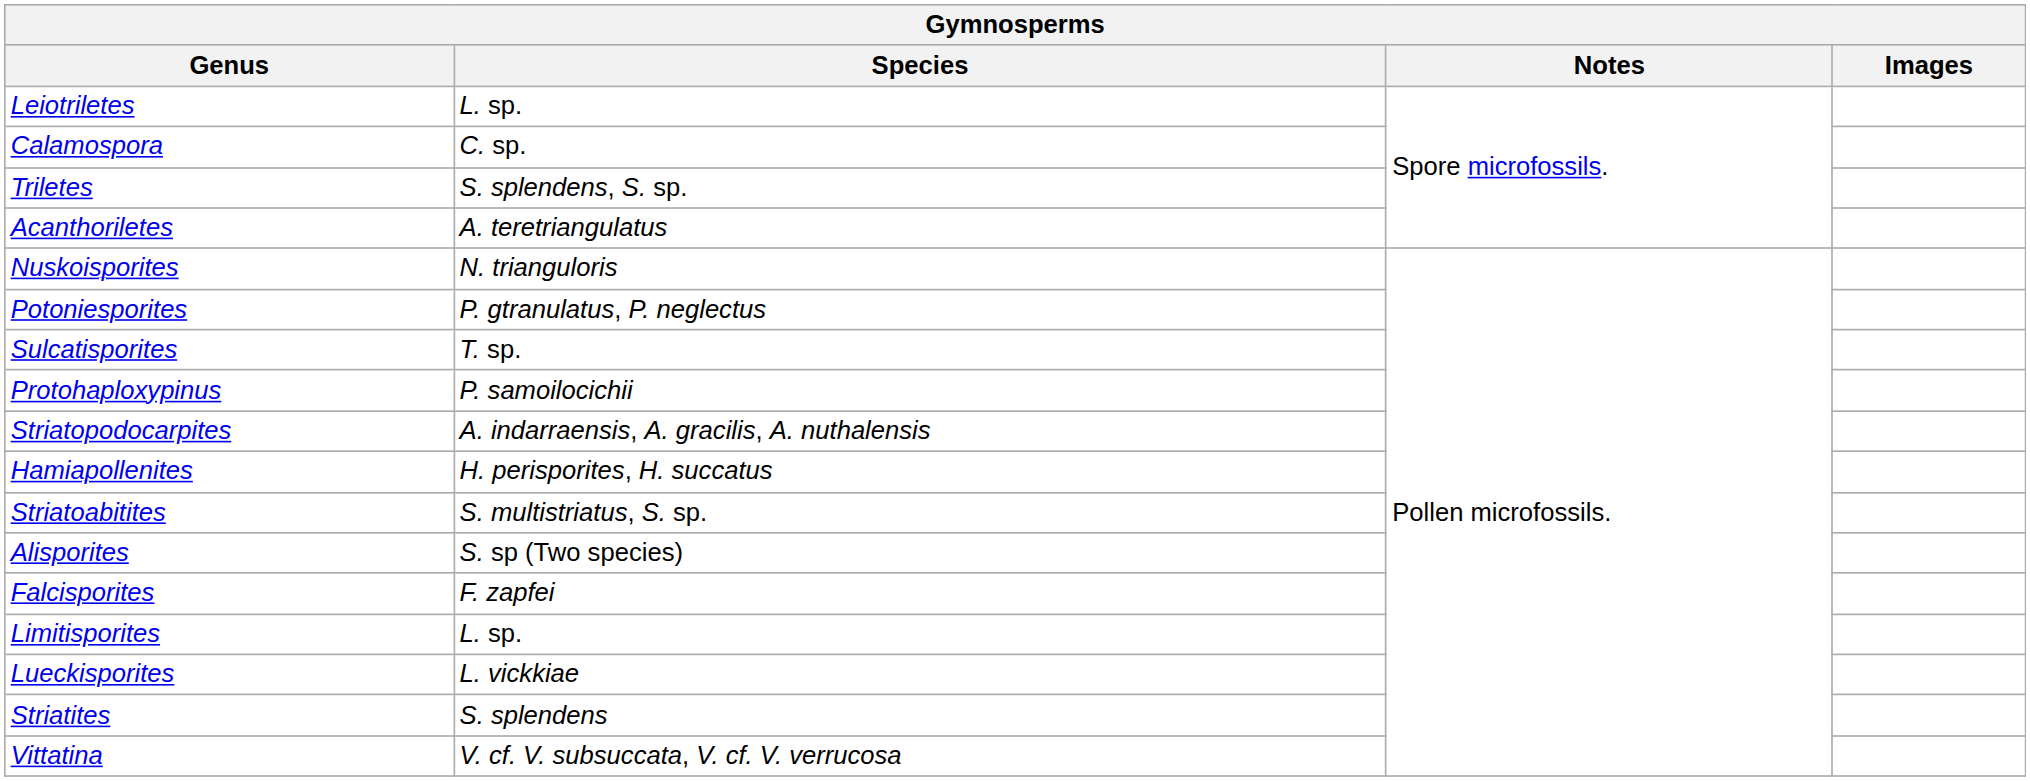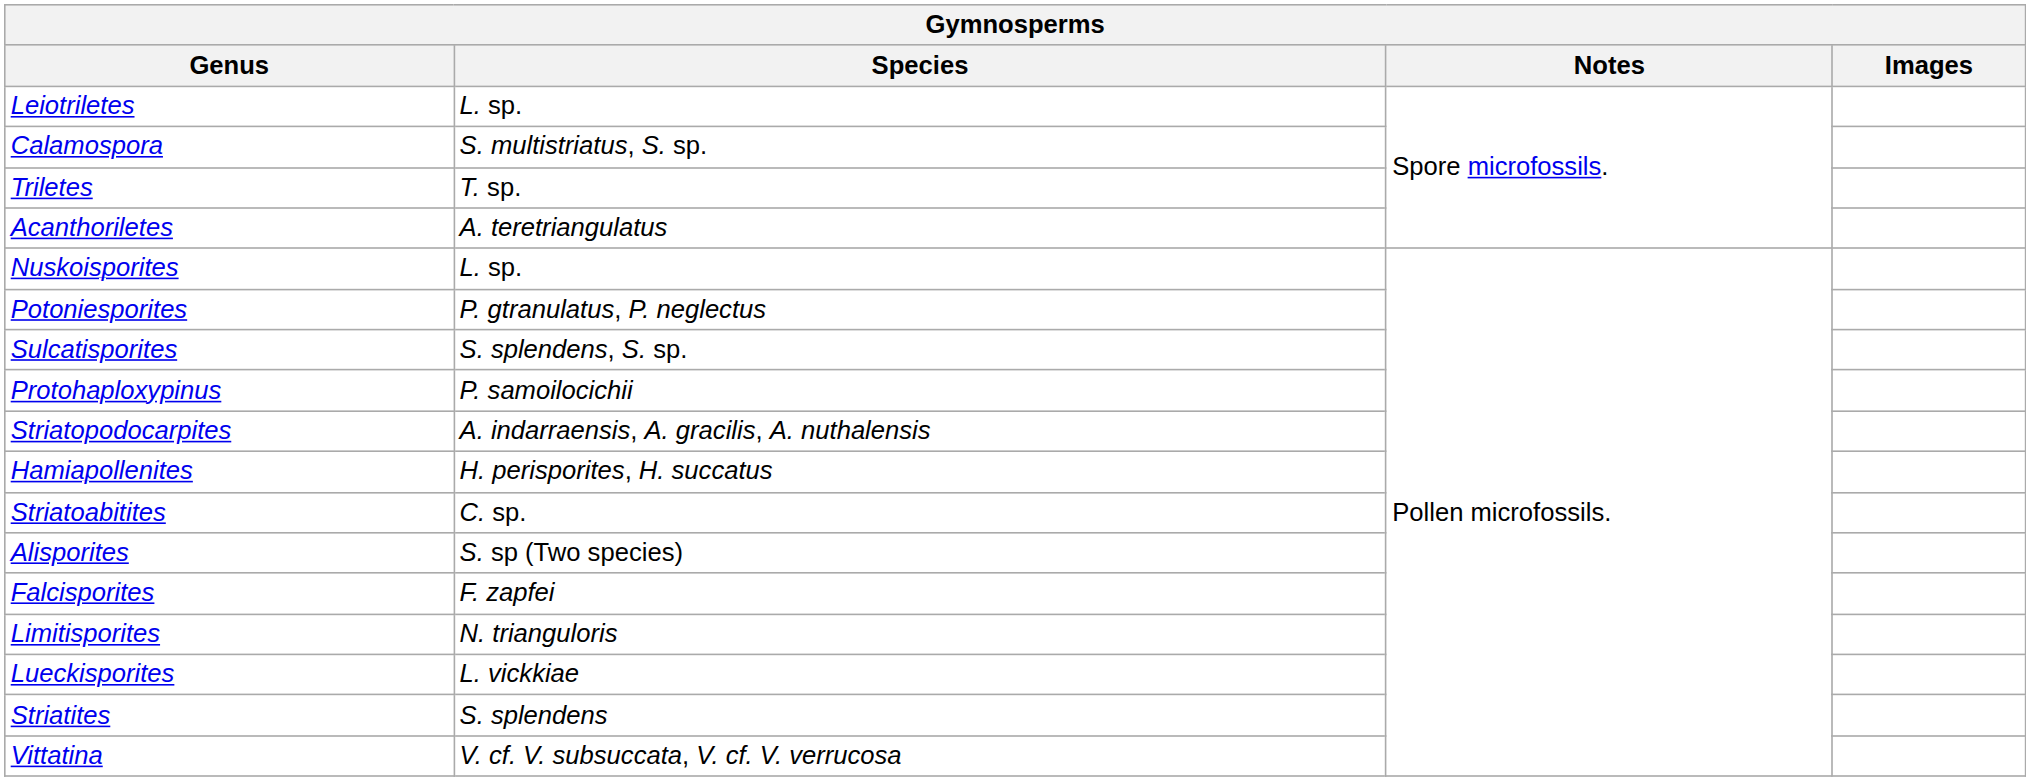Calamospora | Species: C. sp. -> S. multistriatus, S. sp.
Triletes | Species: S. splendens, S. sp. -> T. sp.
Nuskoisporites | Species: N. trianguloris -> L. sp.
Sulcatisporites | Species: T. sp. -> S. splendens, S. sp.
Striatoabitites | Species: S. multistriatus, S. sp. -> C. sp.
Limitisporites | Species: L. sp. -> N. trianguloris
